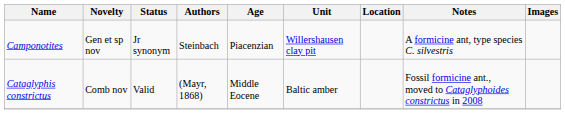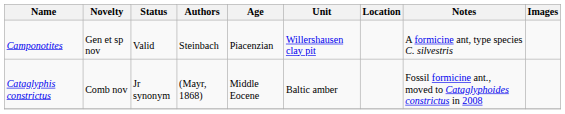Camponotites | Status: Jr synonym -> Valid
Cataglyphis constrictus | Status: Valid -> Jr synonym
